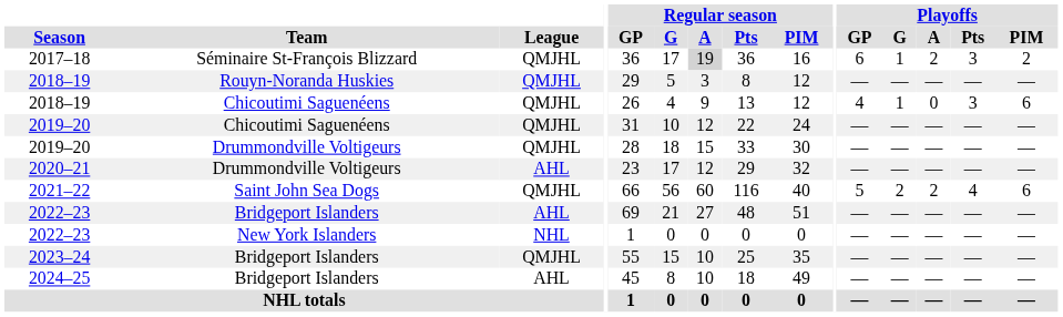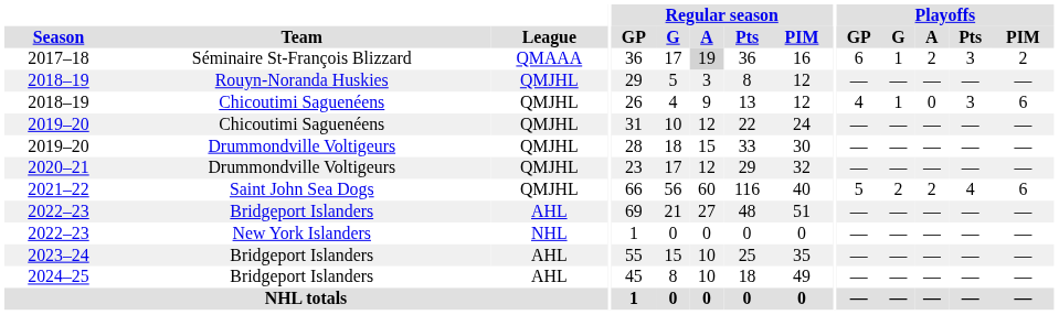2017–18 | League: QMJHL -> QMAAA
2020–21 | League: AHL -> QMJHL
2023–24 | League: QMJHL -> AHL
